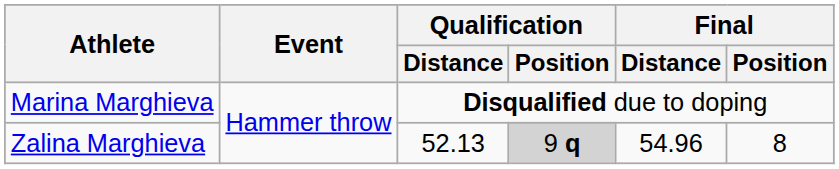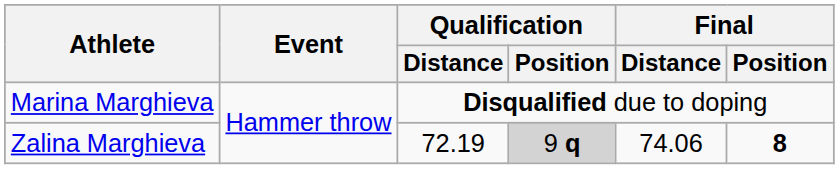Zalina Marghieva | Qualification / Distance: 52.13 -> 72.19
Zalina Marghieva | Final / Distance: 54.96 -> 74.06
Zalina Marghieva | Final / Position: normal -> bold
